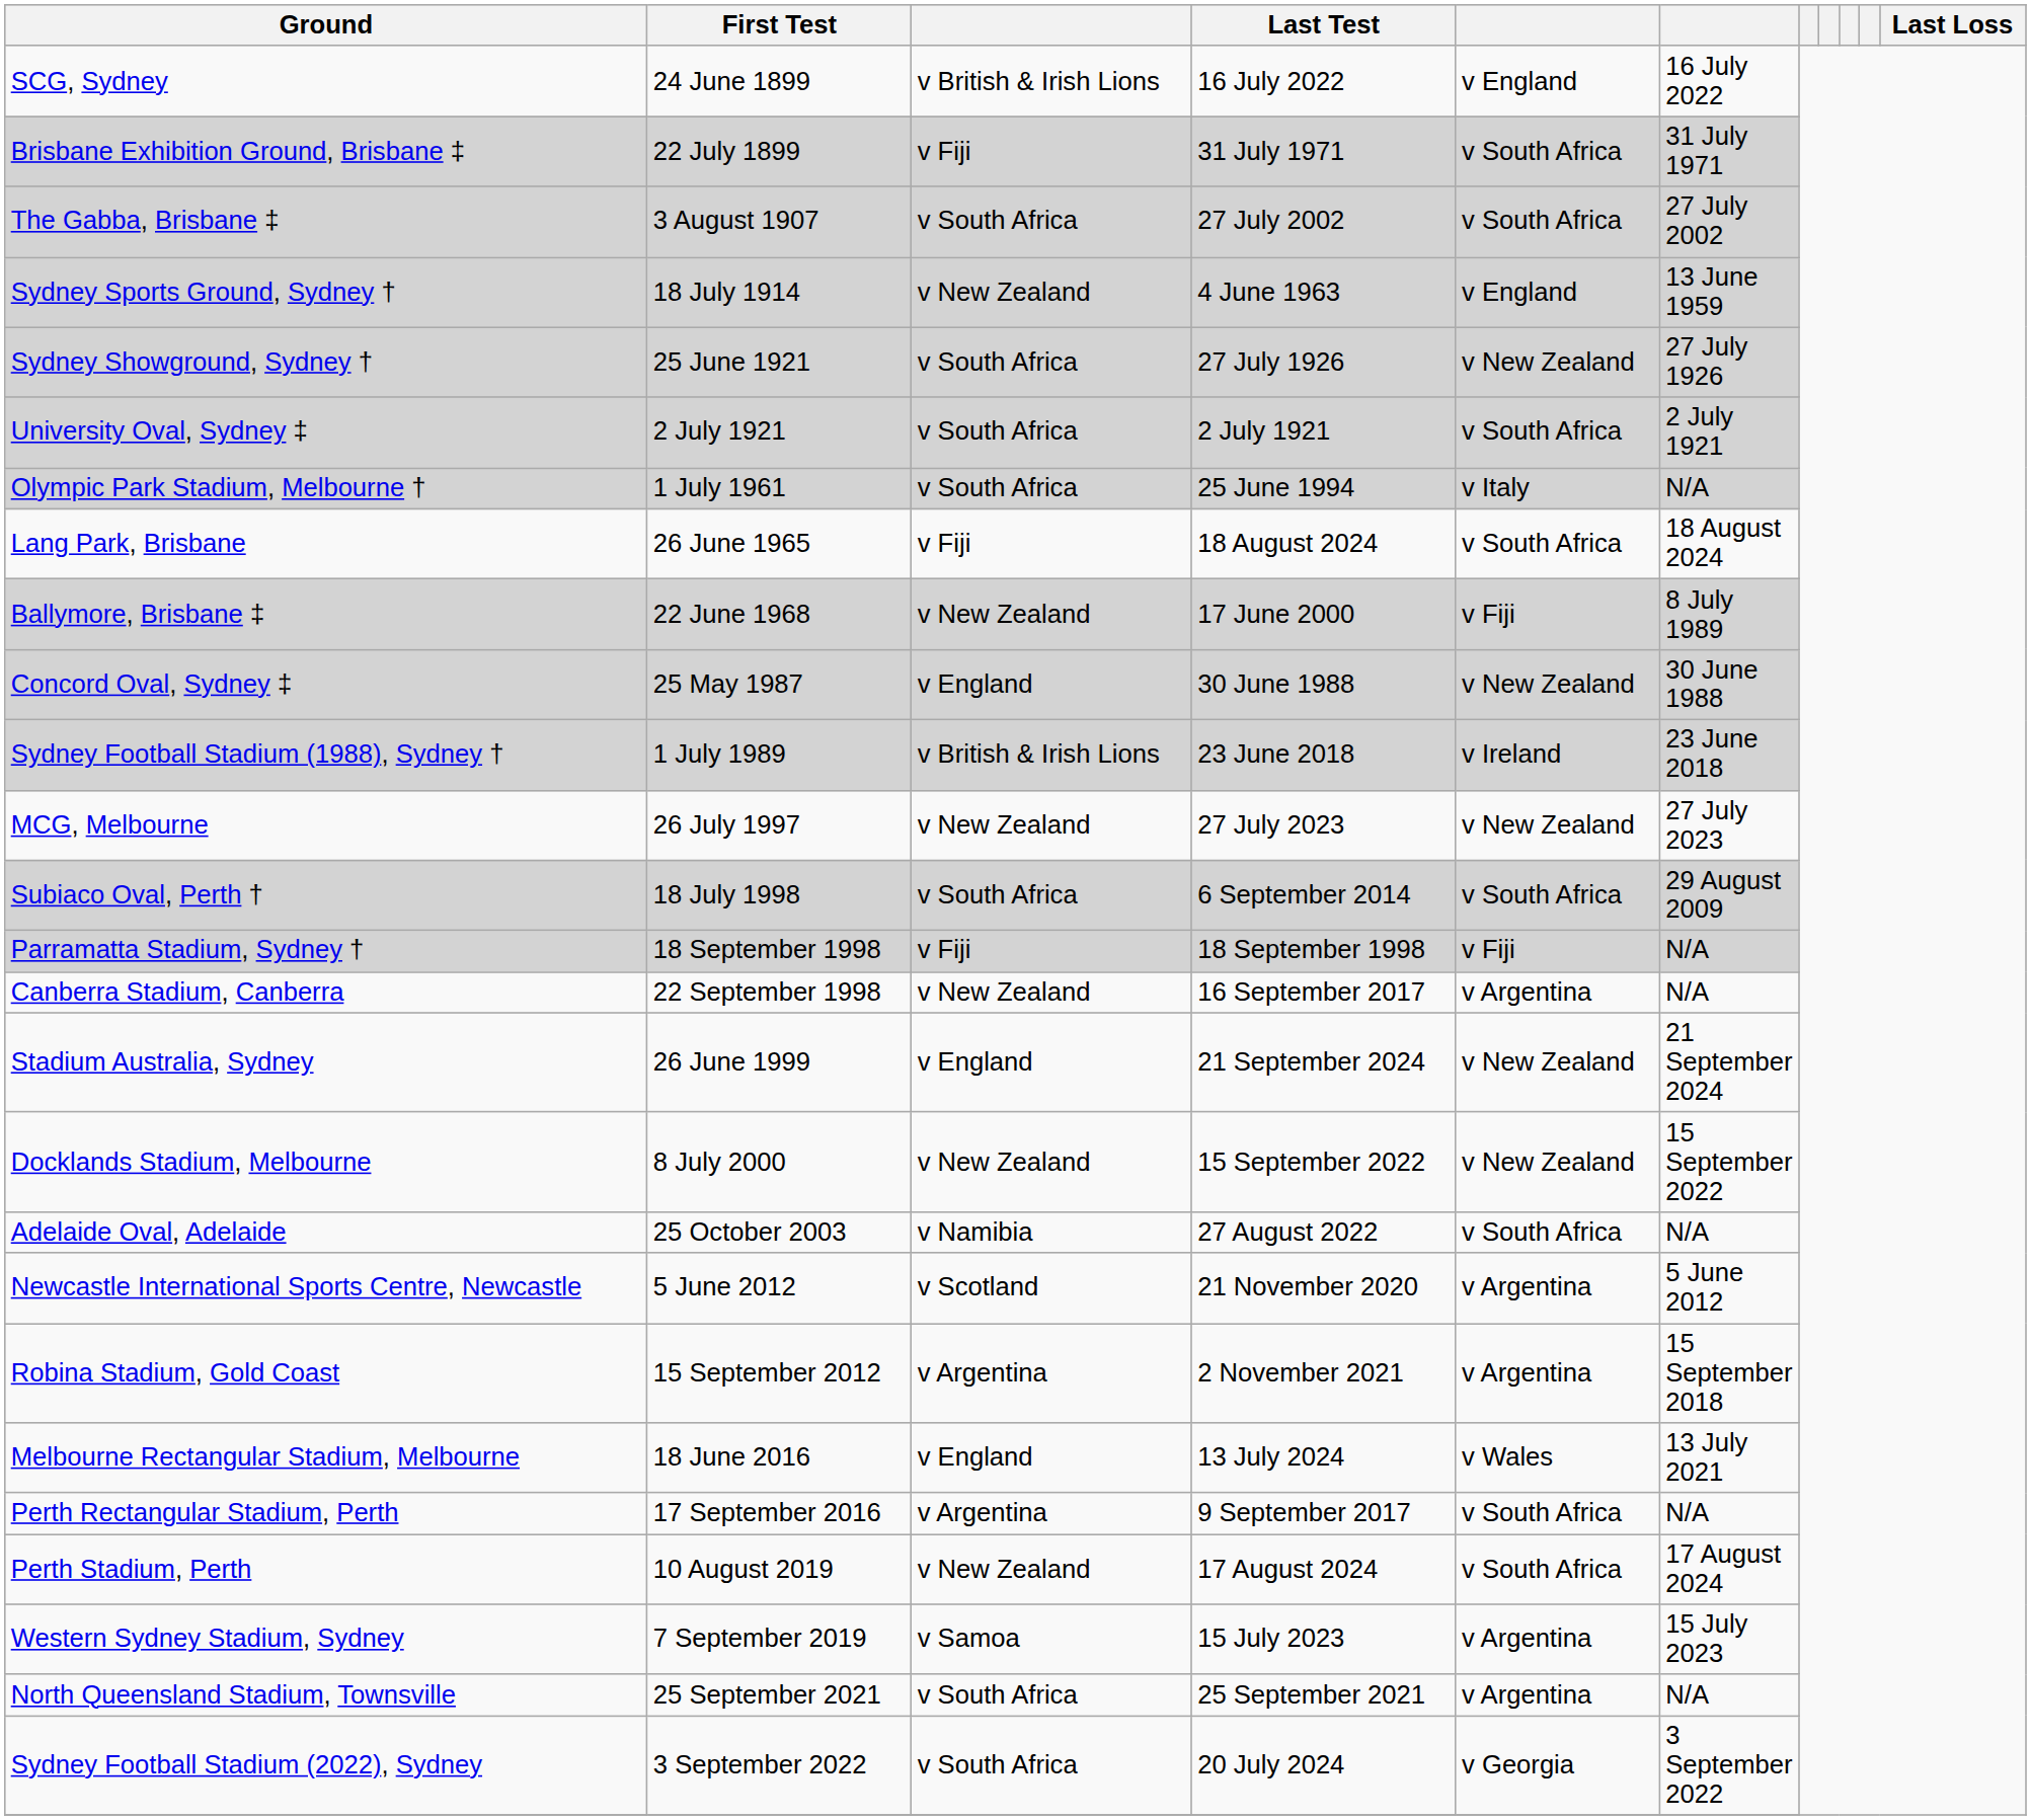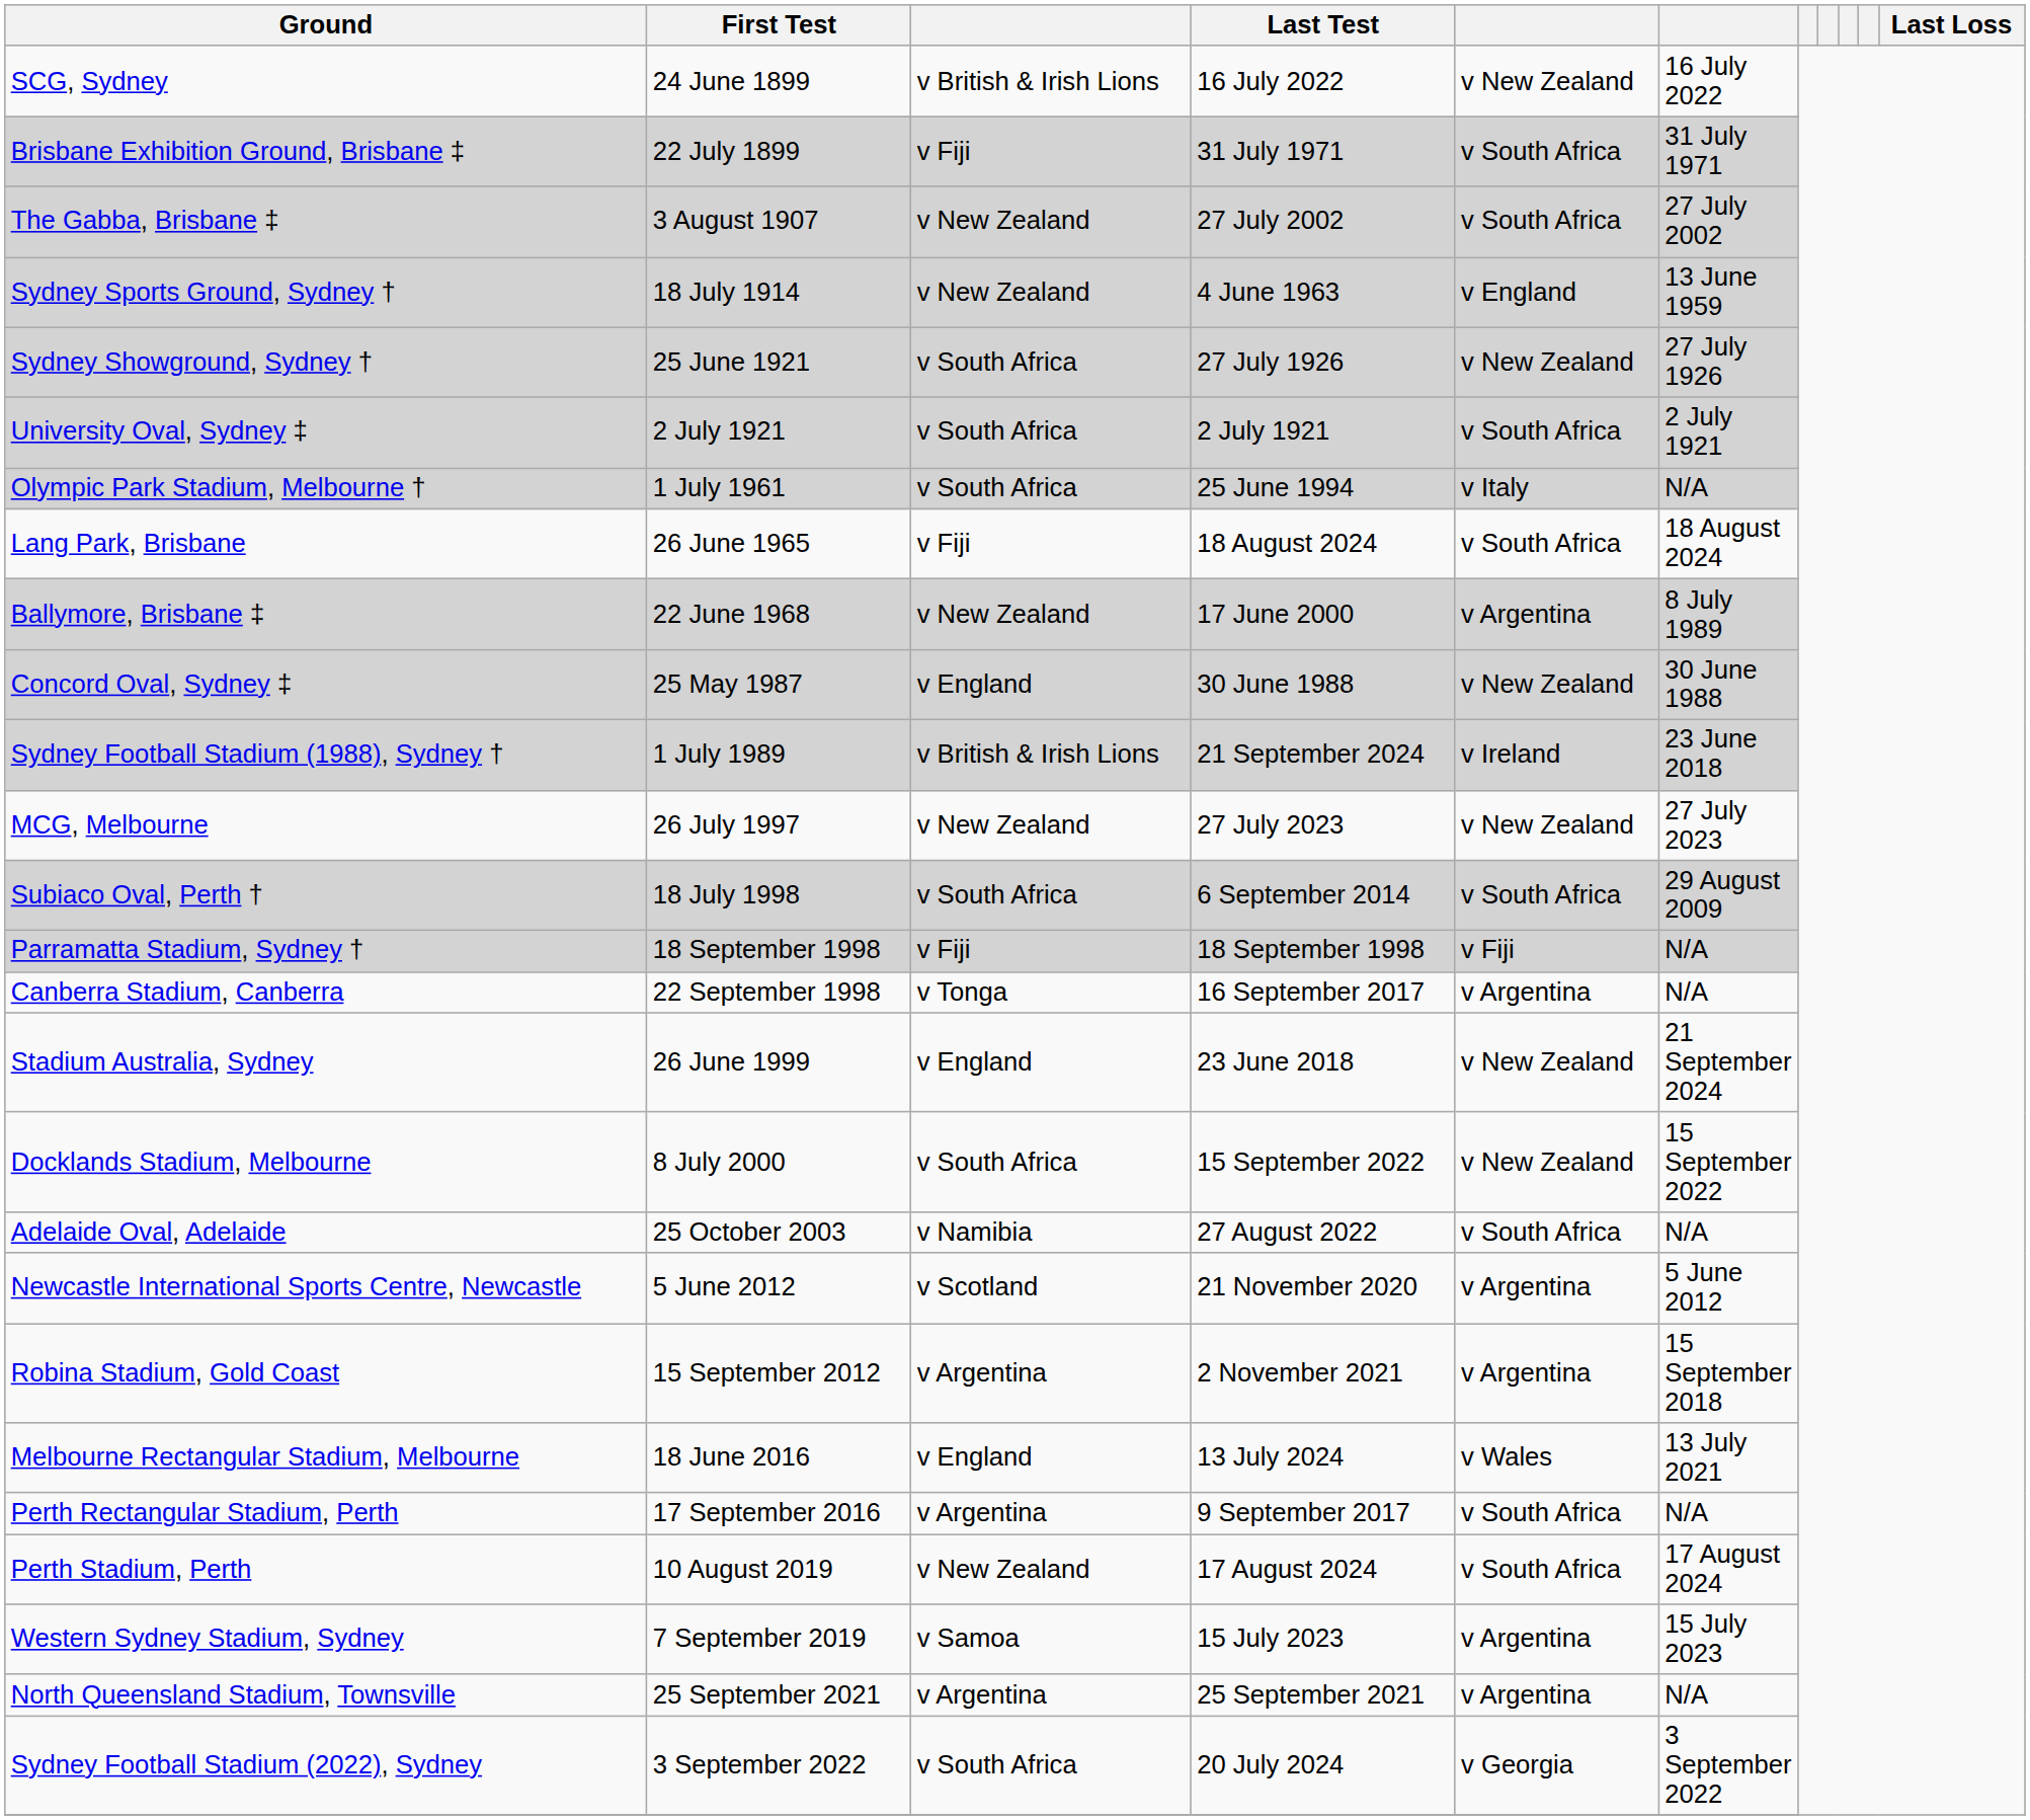SCG, Sydney | column 5: v England -> v New Zealand
The Gabba, Brisbane ‡ | column 3: v South Africa -> v New Zealand
Ballymore, Brisbane ‡ | column 5: v Fiji -> v Argentina
Sydney Football Stadium (1988), Sydney † | Last Test: 23 June 2018 -> 21 September 2024
Canberra Stadium, Canberra | column 3: v New Zealand -> v Tonga
Stadium Australia, Sydney | Last Test: 21 September 2024 -> 23 June 2018
Docklands Stadium, Melbourne | column 3: v New Zealand -> v South Africa
North Queensland Stadium, Townsville | column 3: v South Africa -> v Argentina
